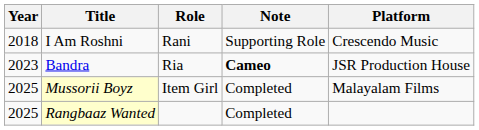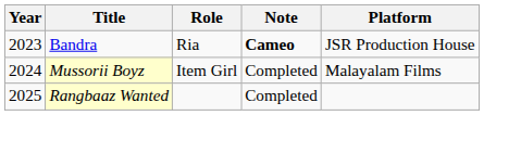- row: 2018 | I Am Roshni | Rani | Supporting Role | Crescendo Music
Mussorii Boyz | Year: 2025 -> 2024
